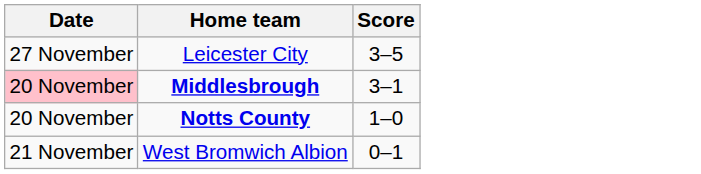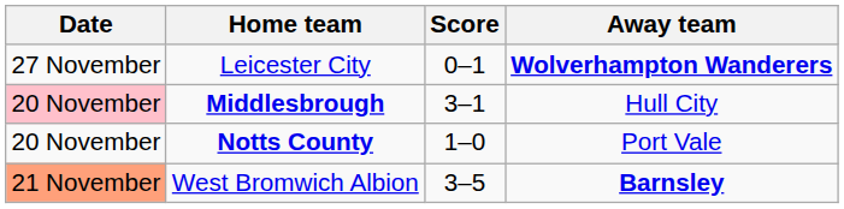+ column: Away team | Wolverhampton Wanderers | Hull City | Port Vale | Barnsley
Leicester City | Score: 3–5 -> 0–1
West Bromwich Albion | Date: no background -> lightsalmon background
West Bromwich Albion | Score: 0–1 -> 3–5
